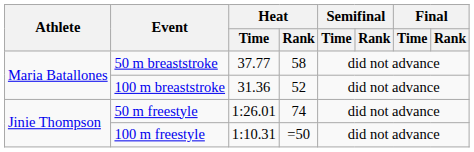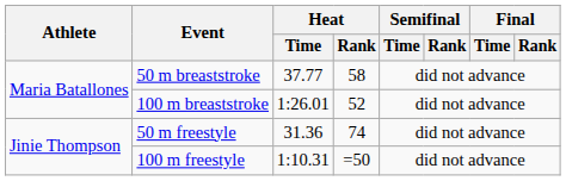100 m breaststroke | Heat / Time: 31.36 -> 1:26.01
50 m freestyle | Heat / Time: 1:26.01 -> 31.36
